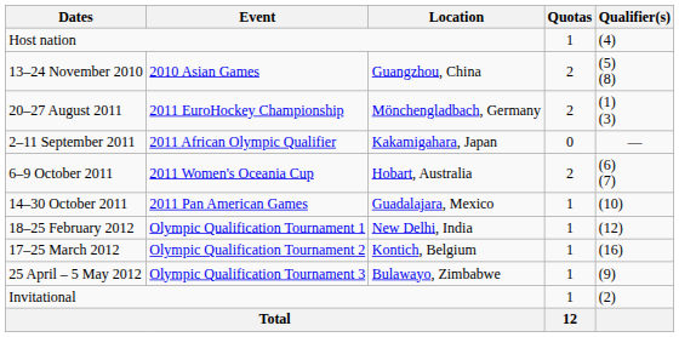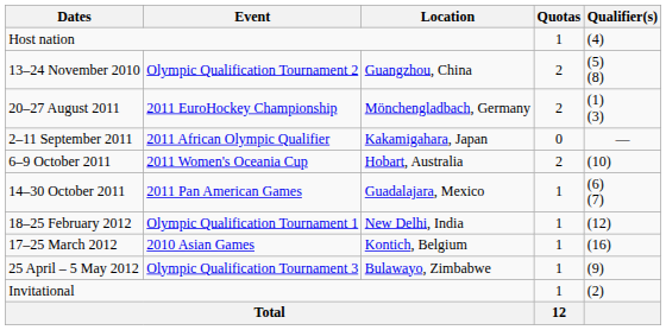13–24 November 2010 | Event: 2010 Asian Games -> Olympic Qualification Tournament 2
6–9 October 2011 | Qualifier(s): (6) (7) -> (10)
14–30 October 2011 | Qualifier(s): (10) -> (6) (7)
17–25 March 2012 | Event: Olympic Qualification Tournament 2 -> 2010 Asian Games
